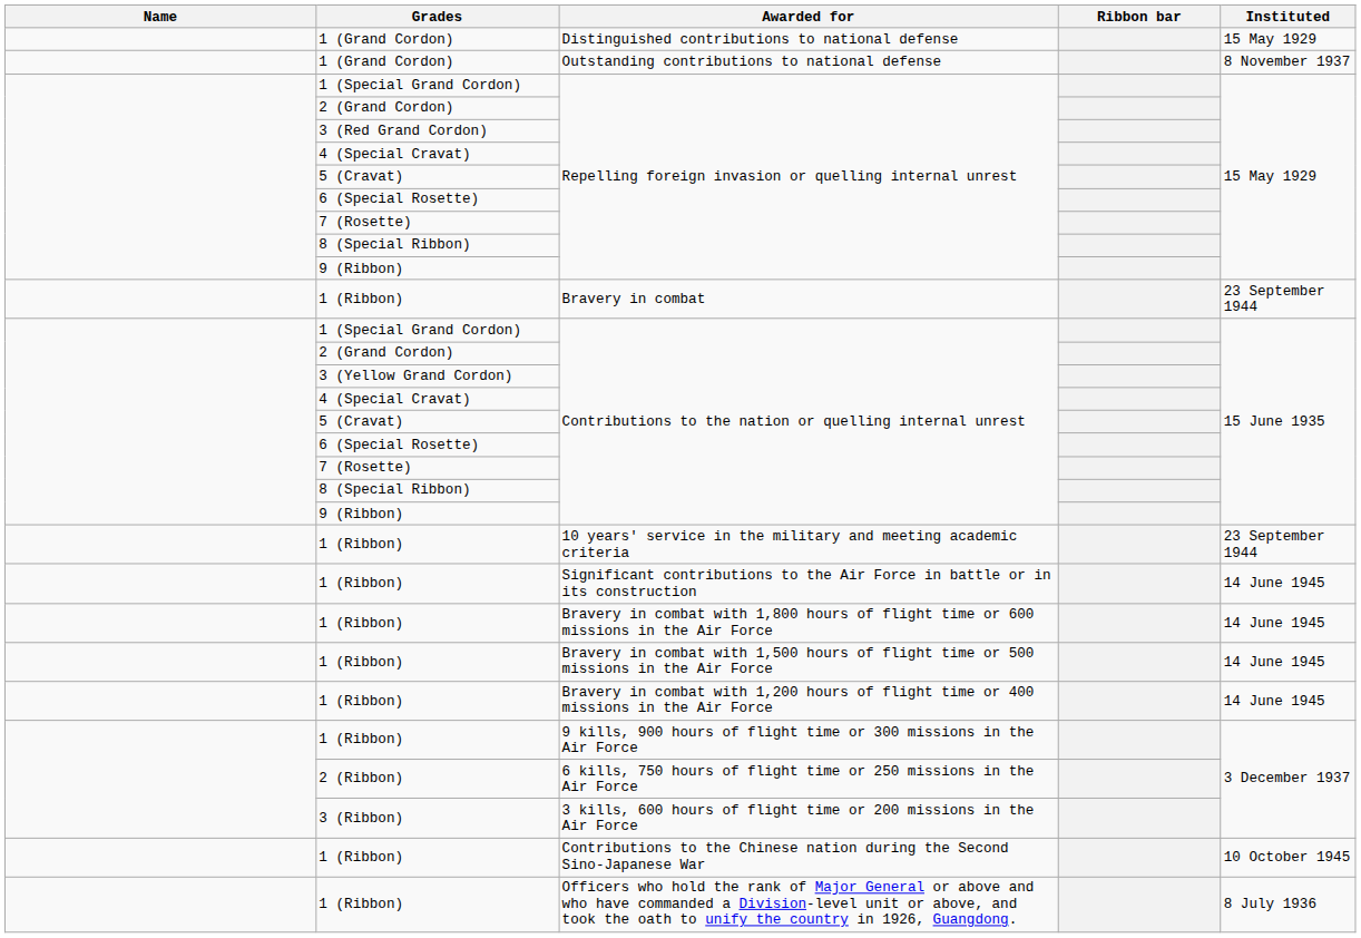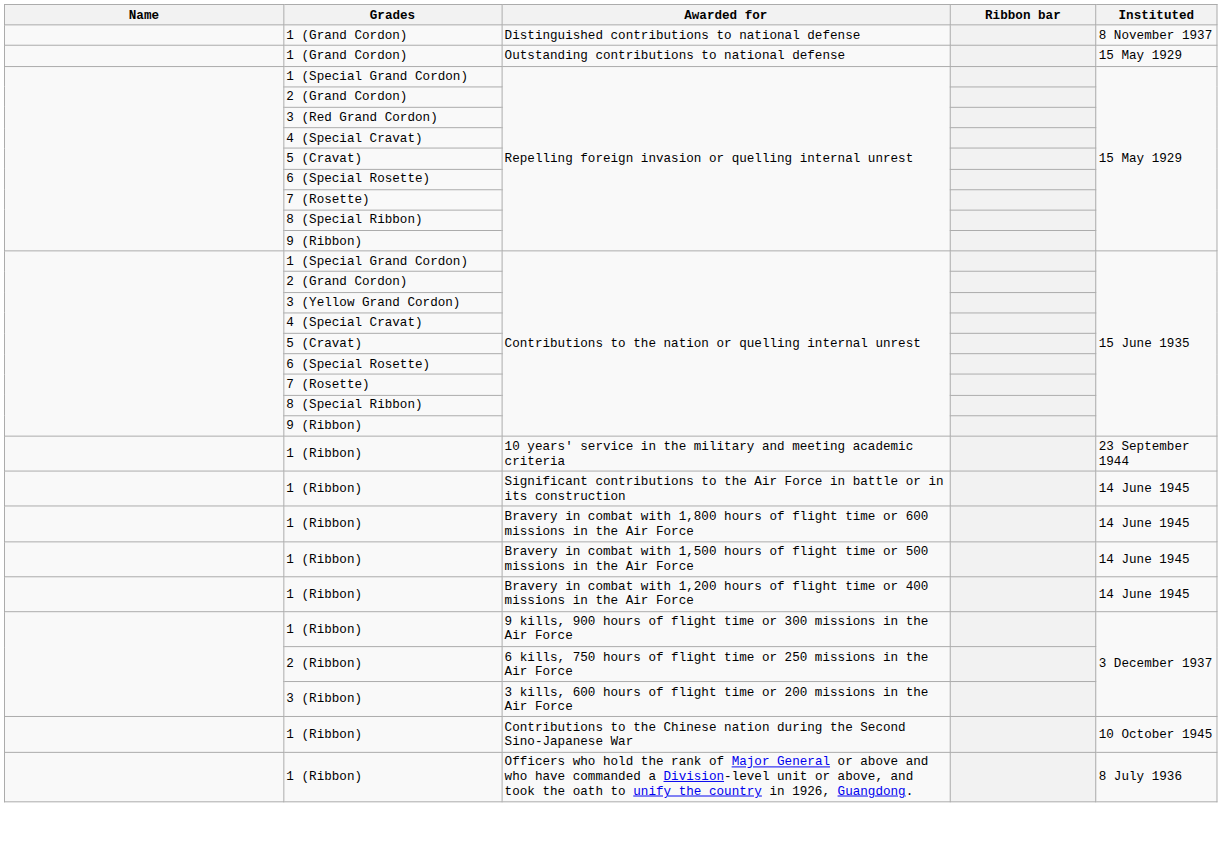Distinguished contributions to national defense | Instituted: 15 May 1929 -> 8 November 1937
Outstanding contributions to national defense | Instituted: 8 November 1937 -> 15 May 1929
- row: 1 (Ribbon) | Bravery in combat | 23 September 1944
